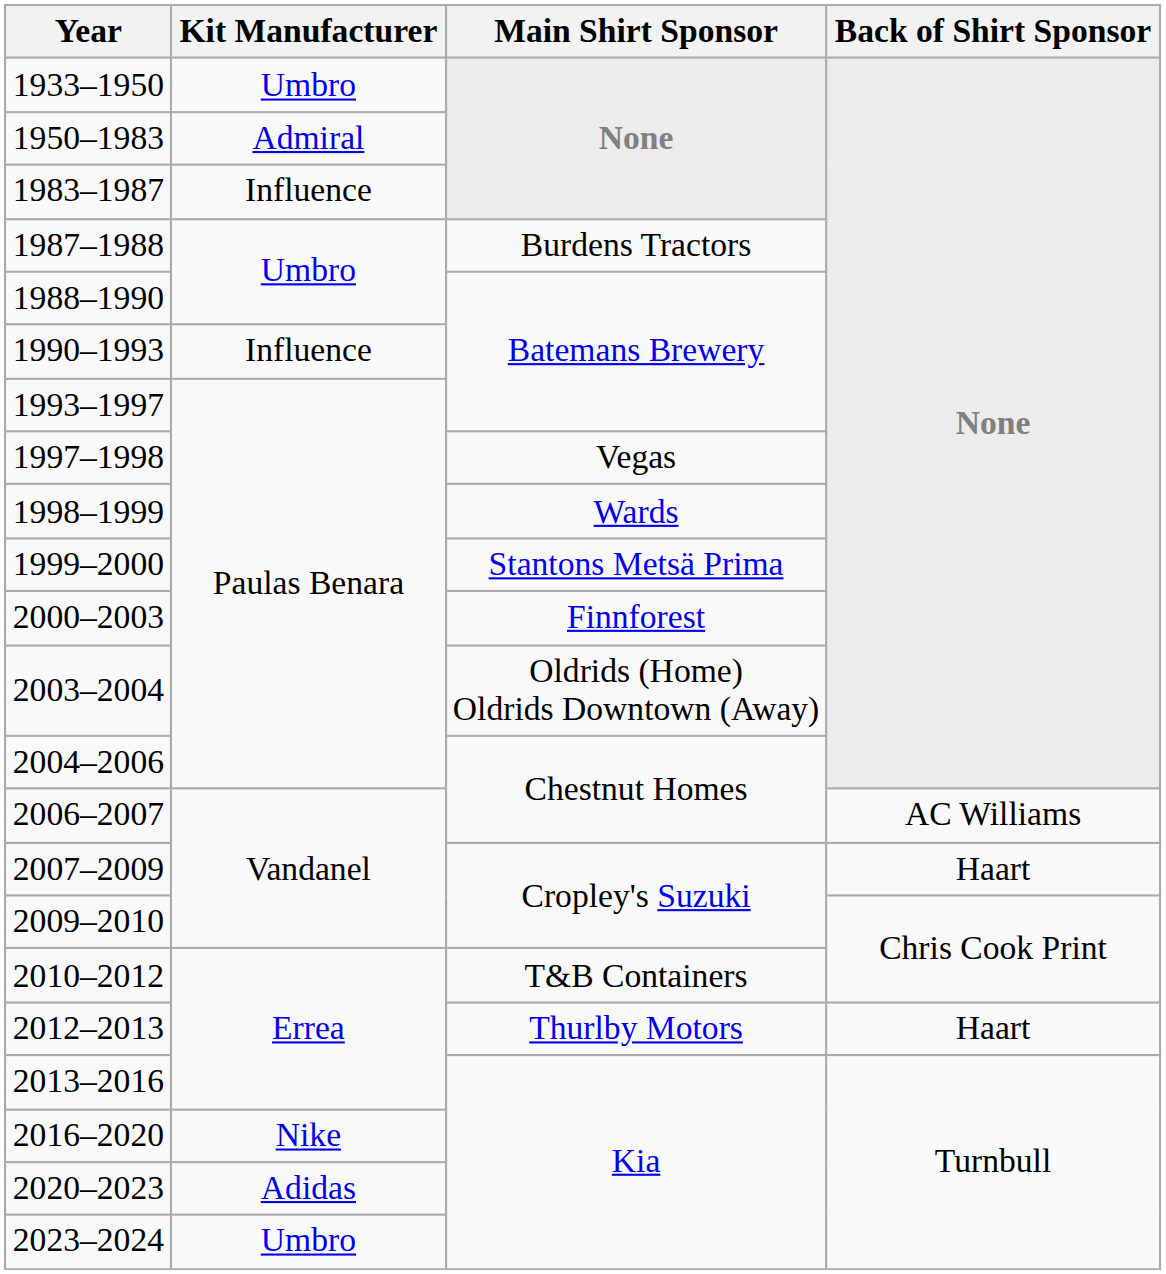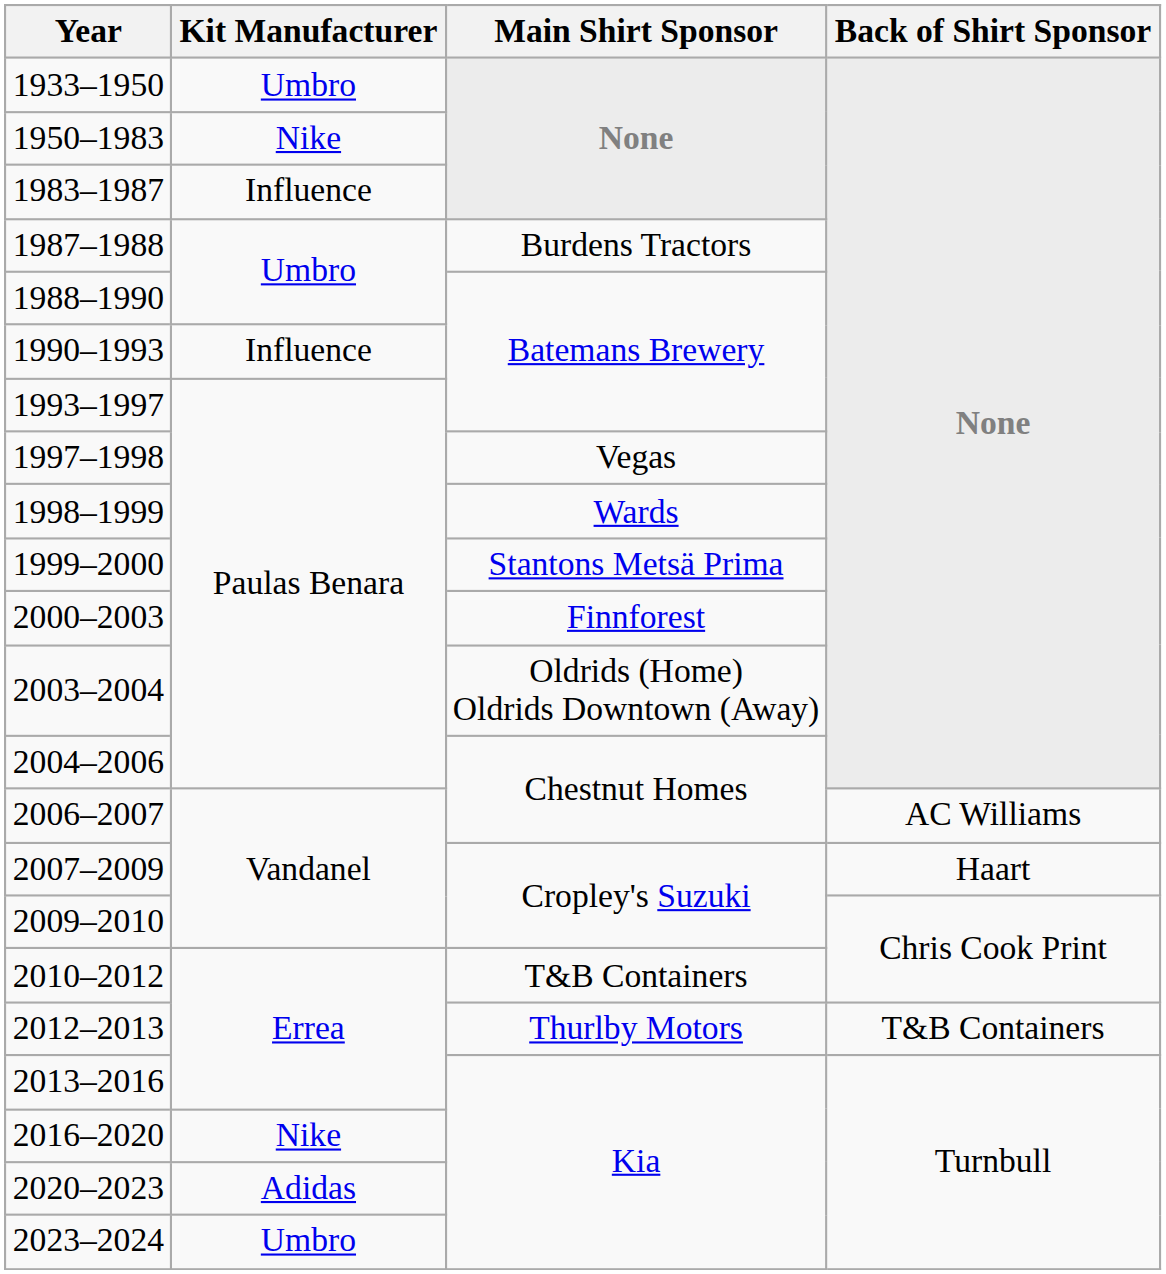1950–1983 | Kit Manufacturer: Admiral -> Nike
2012–2013 | Back of Shirt Sponsor: Haart -> T&B Containers
